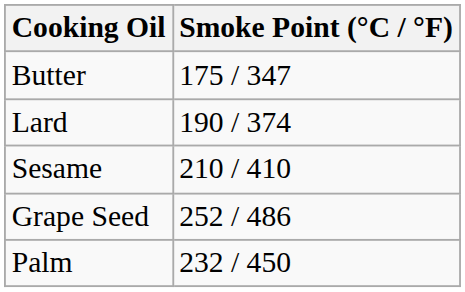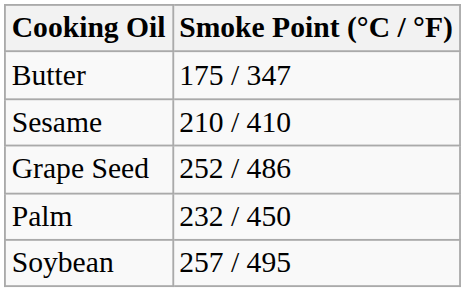- row: Lard | 190 / 374
+ row: Soybean | 257 / 495
